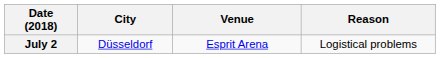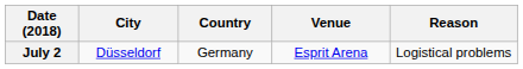+ column: Country | Germany
